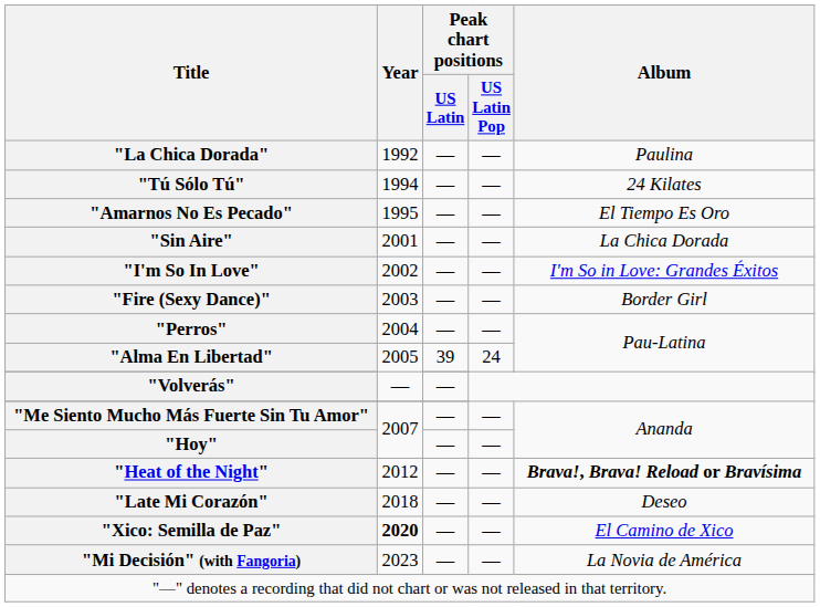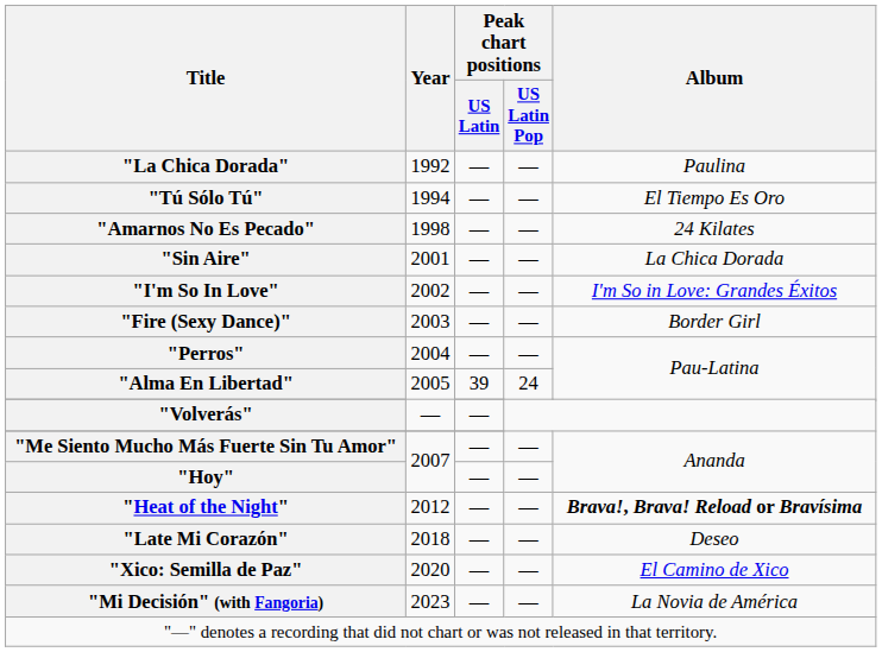"Tú Sólo Tú" | Album: 24 Kilates -> El Tiempo Es Oro
"Amarnos No Es Pecado" | Year: 1995 -> 1998
"Amarnos No Es Pecado" | Album: El Tiempo Es Oro -> 24 Kilates
"Xico: Semilla de Paz" | Year: bold -> normal
